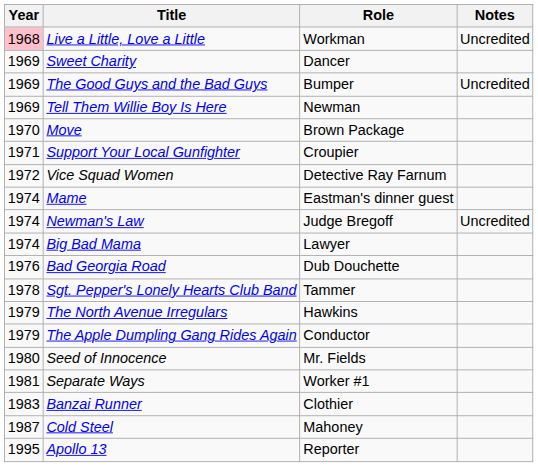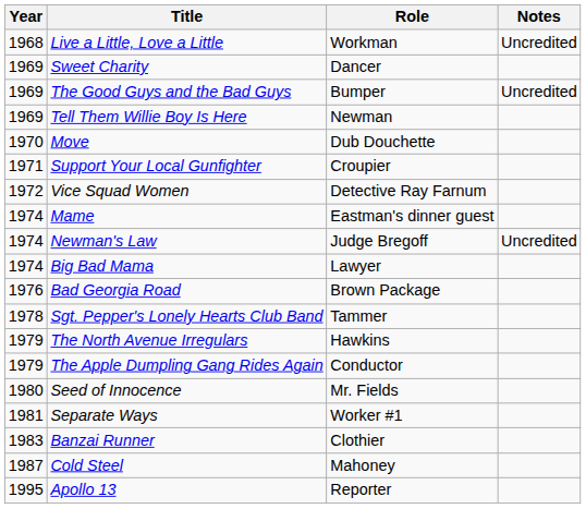Live a Little, Love a Little | Year: pink background -> no background
Move | Role: Brown Package -> Dub Douchette
Bad Georgia Road | Role: Dub Douchette -> Brown Package
